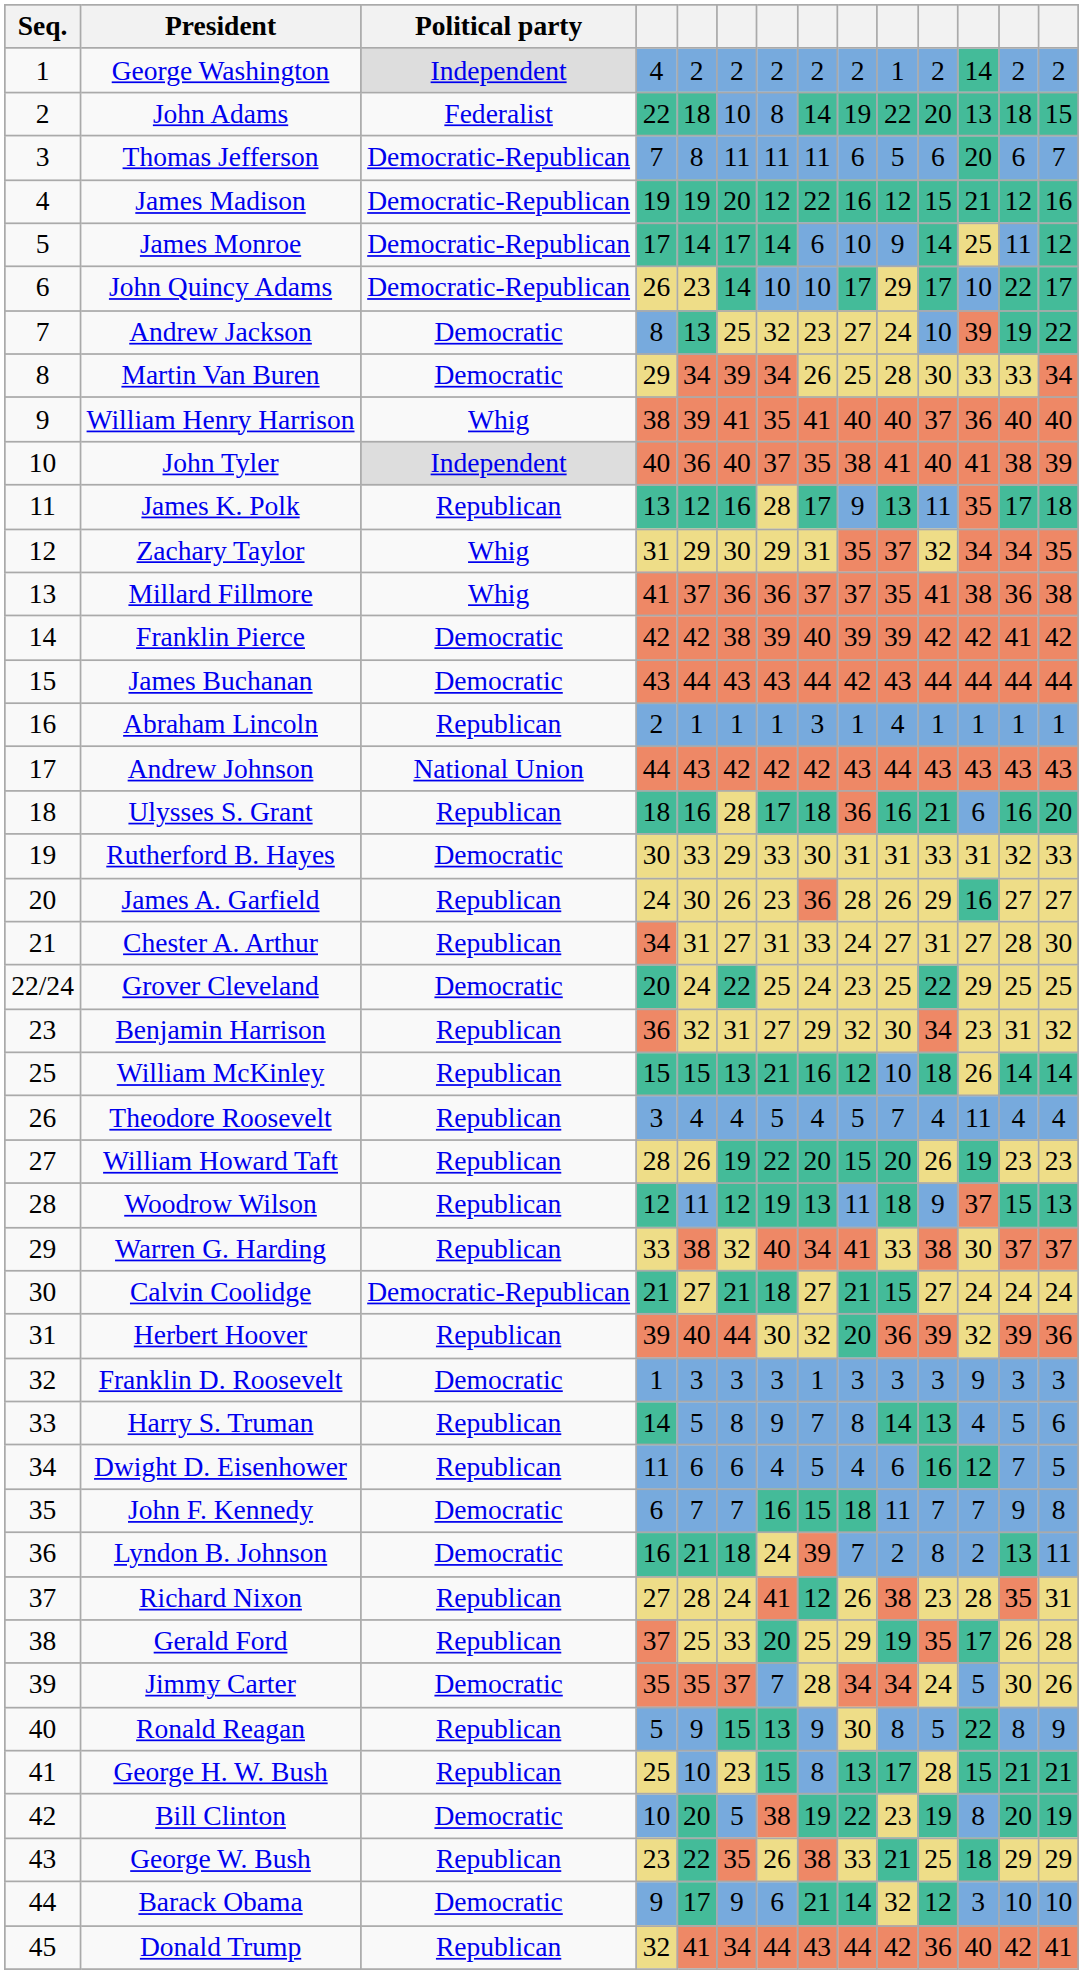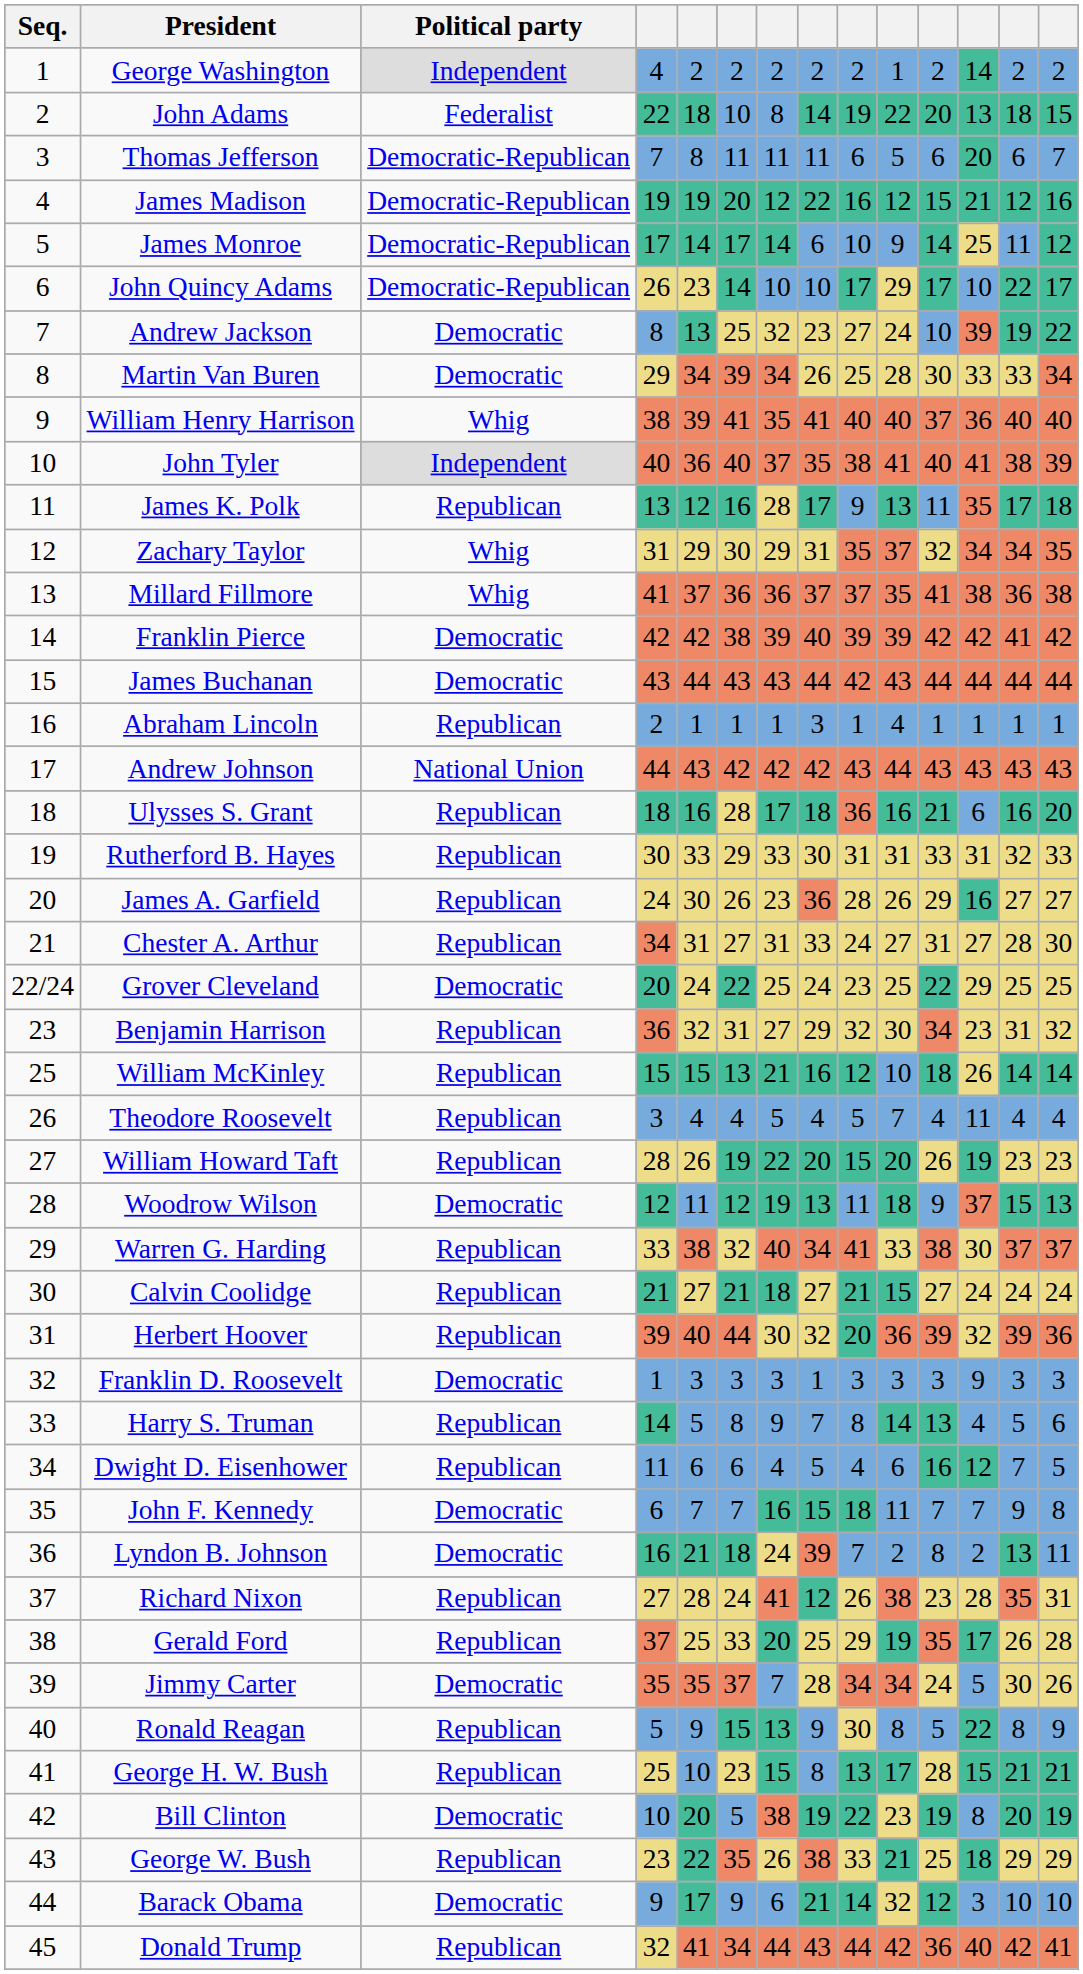Rutherford B. Hayes | Political party: Democratic -> Republican
Woodrow Wilson | Political party: Republican -> Democratic
Calvin Coolidge | Political party: Democratic-Republican -> Republican
